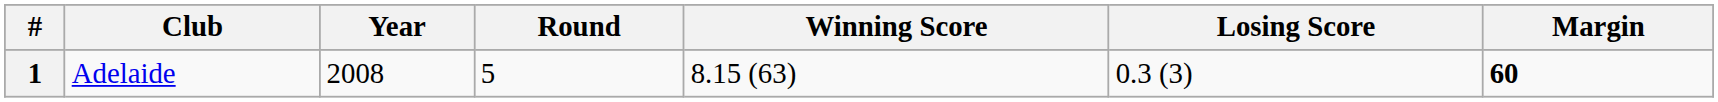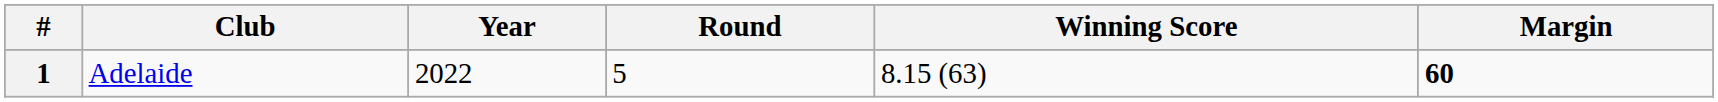- column: Losing Score | 0.3 (3)
1 | Year: 2008 -> 2022
